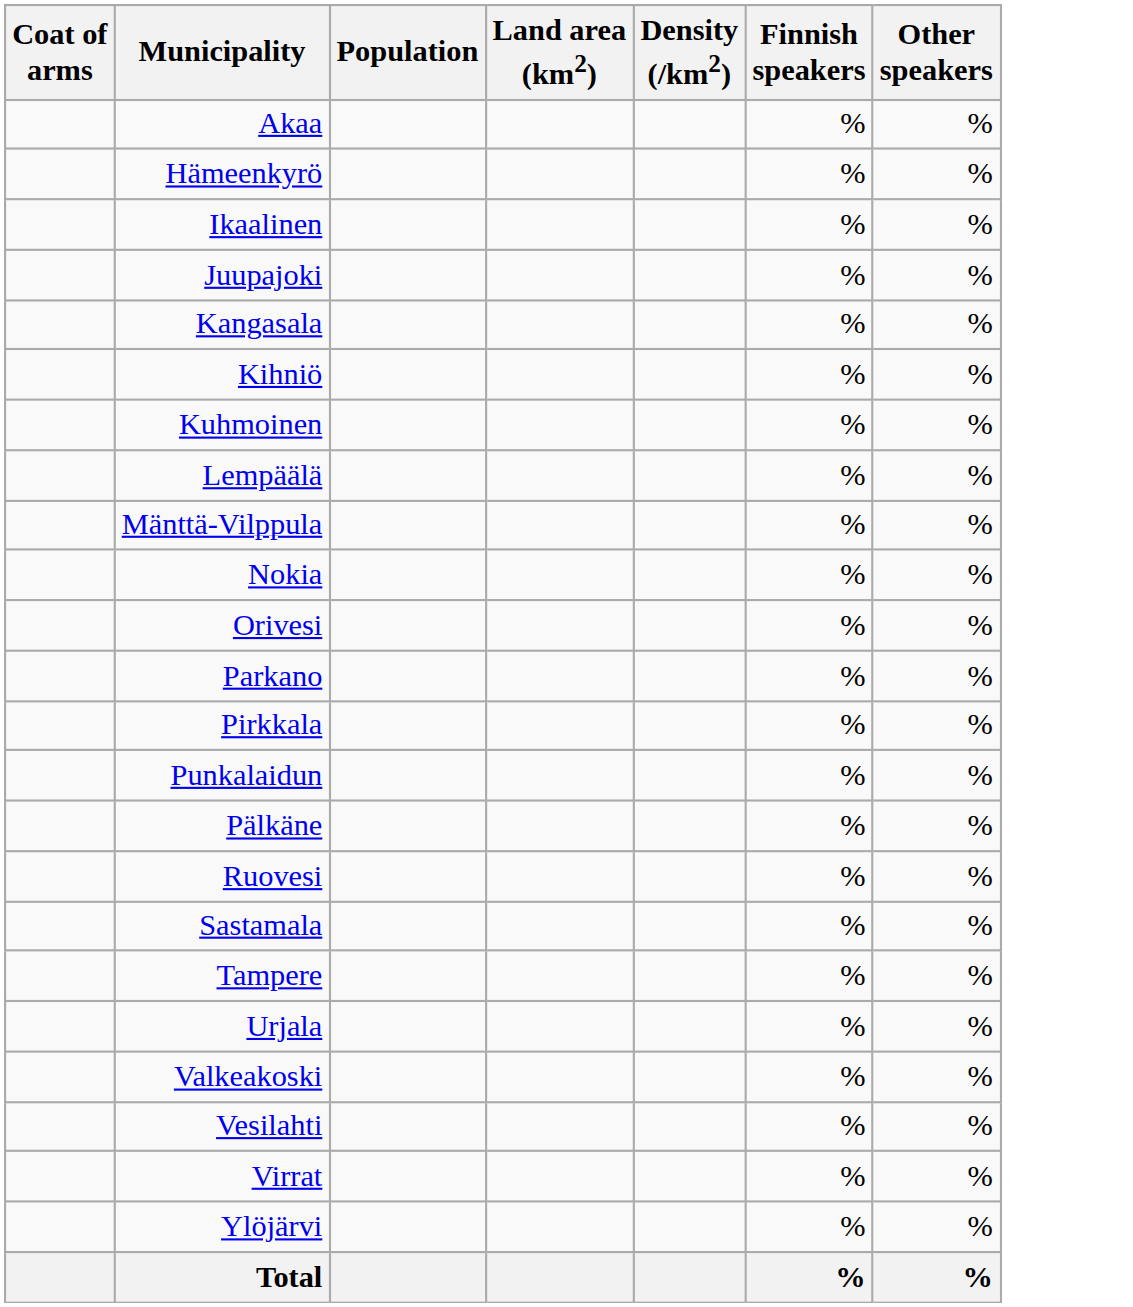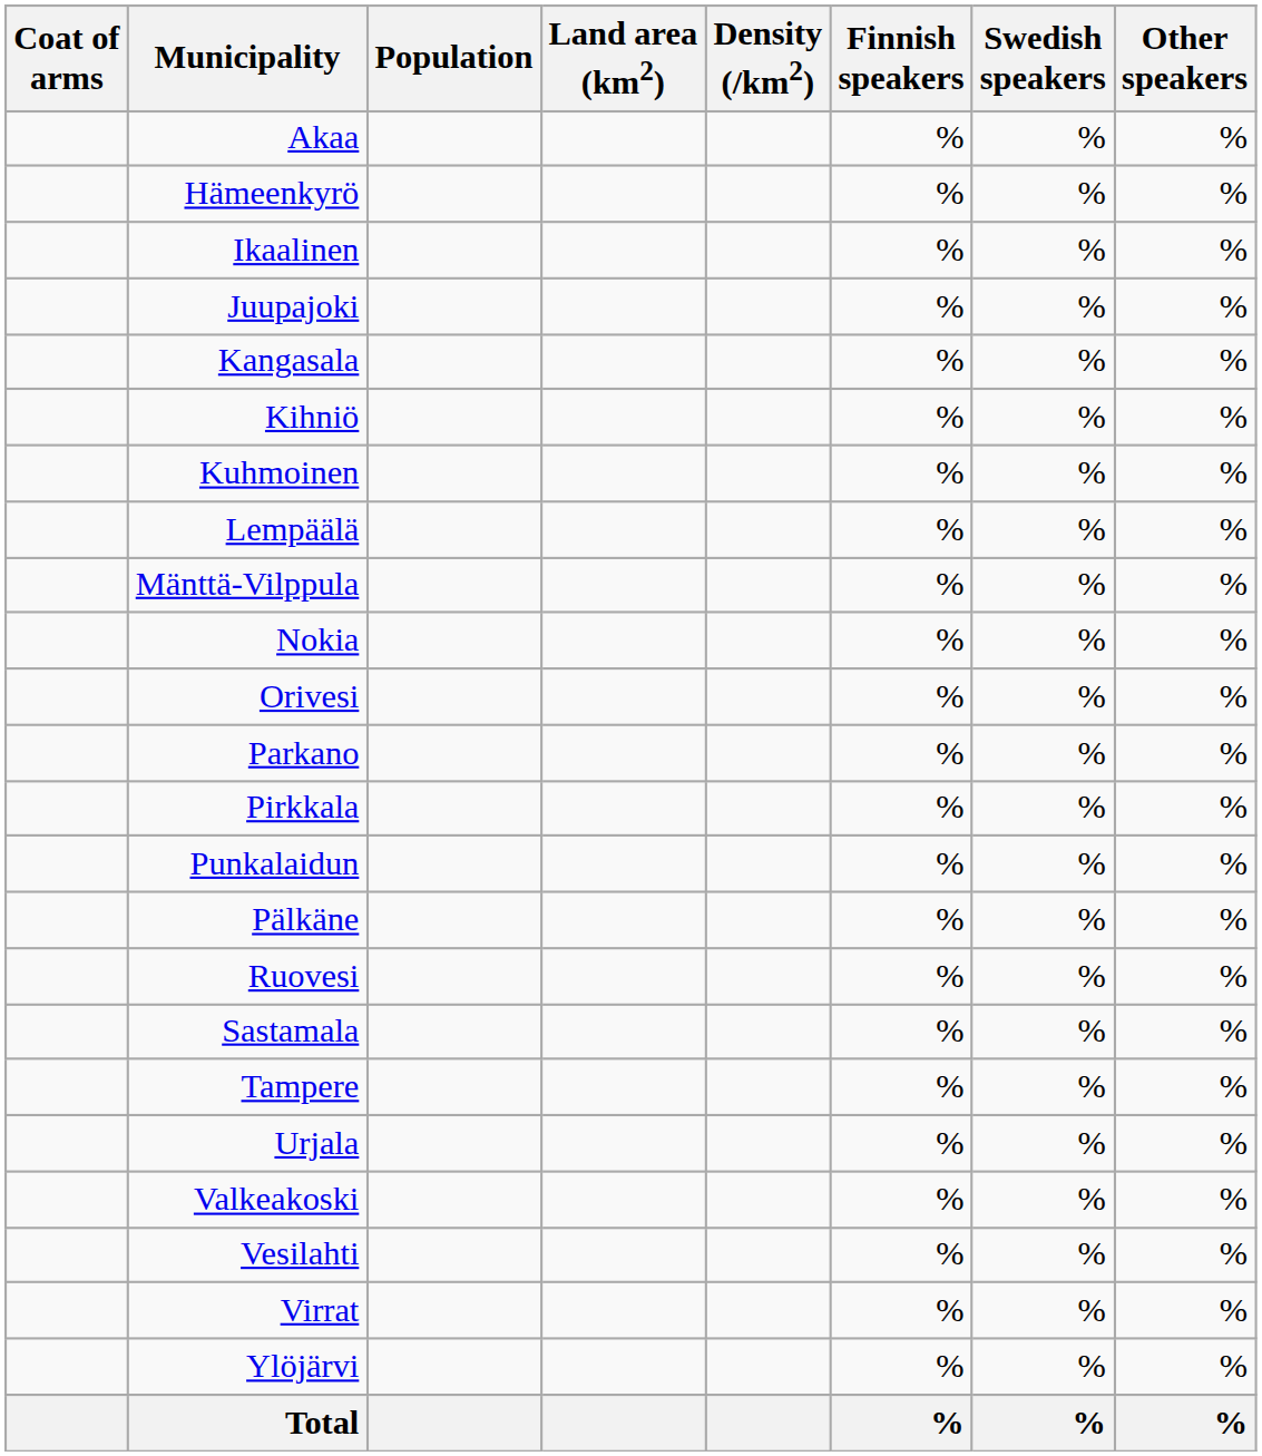+ column: Swedish speakers | % | % | % | % | % | % | % | % | % | % | % | % | % | % | % | % | % | % | % | % | % | % | % | %
